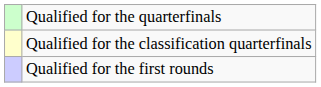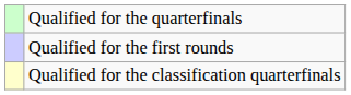rows swapped: Qualified for the first rounds <-> Qualified for the classification quarterfinals
